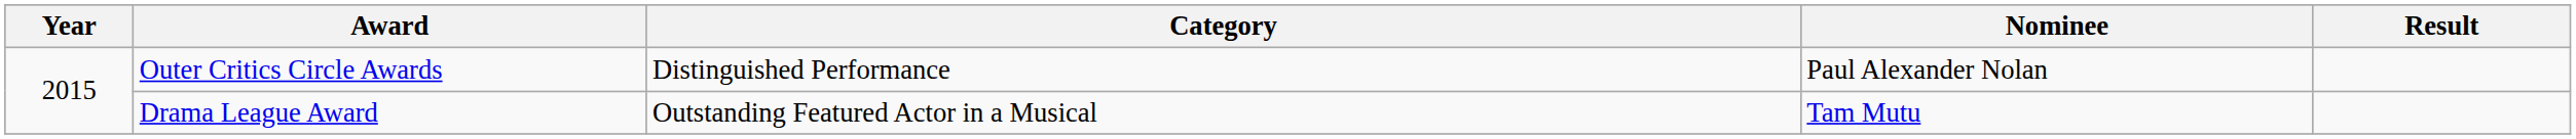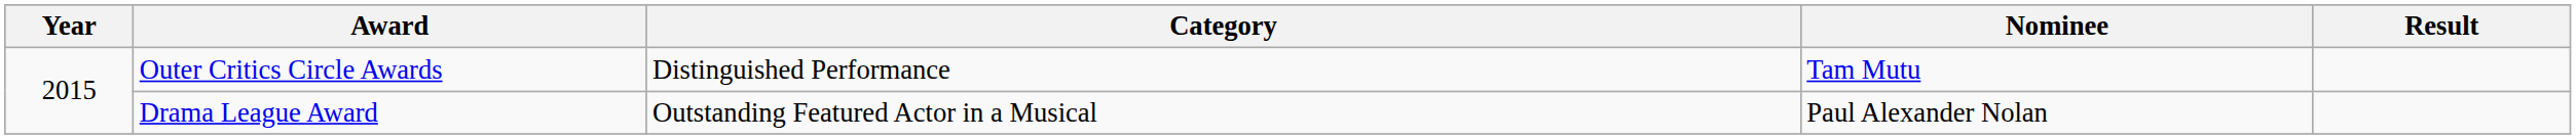Outer Critics Circle Awards | Nominee: Paul Alexander Nolan -> Tam Mutu
Drama League Award | Nominee: Tam Mutu -> Paul Alexander Nolan
